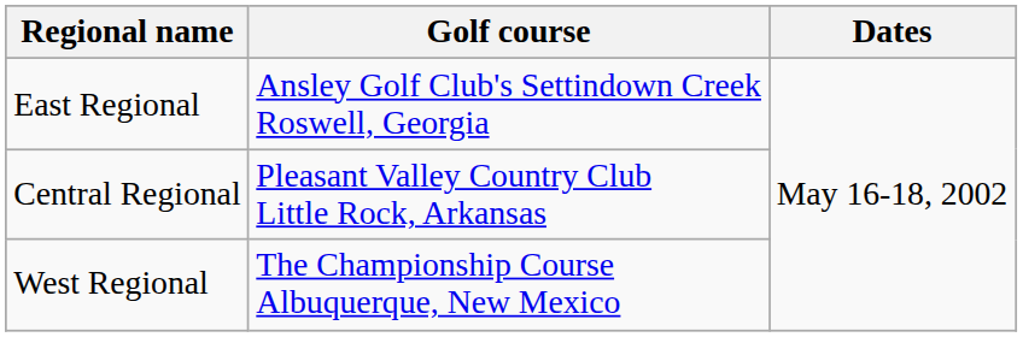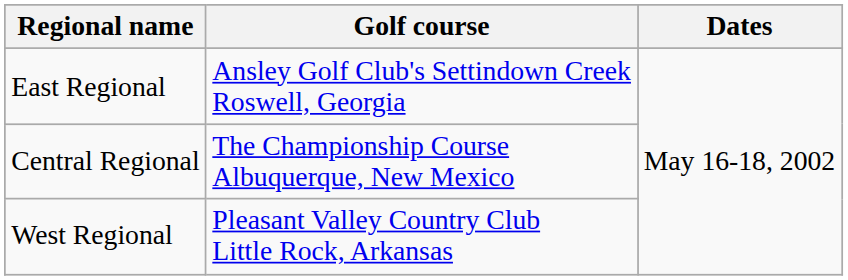Central Regional | Golf course: Pleasant Valley Country Club Little Rock, Arkansas -> The Championship Course Albuquerque, New Mexico
West Regional | Golf course: The Championship Course Albuquerque, New Mexico -> Pleasant Valley Country Club Little Rock, Arkansas
